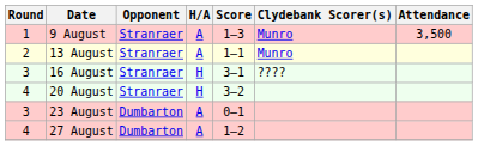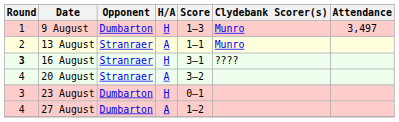9 August | Opponent: Stranraer -> Dumbarton
9 August | H/A: A -> H
9 August | Attendance: 3,500 -> 3,497
16 August | Round: normal -> bold
20 August | H/A: H -> A
23 August | H/A: A -> H
